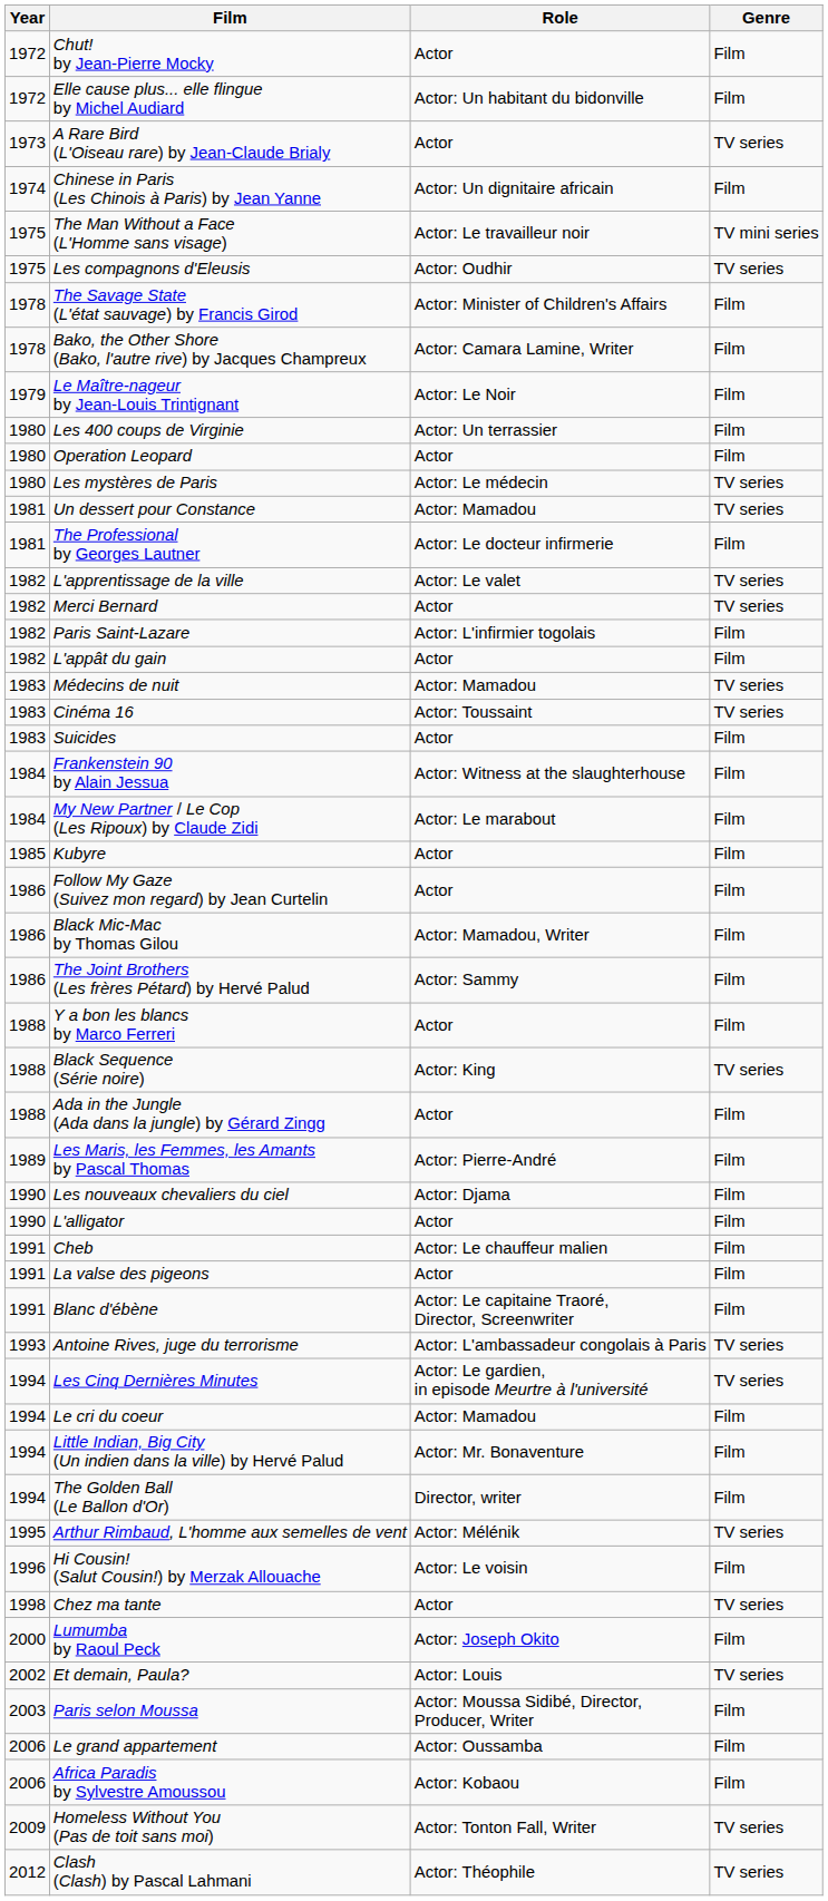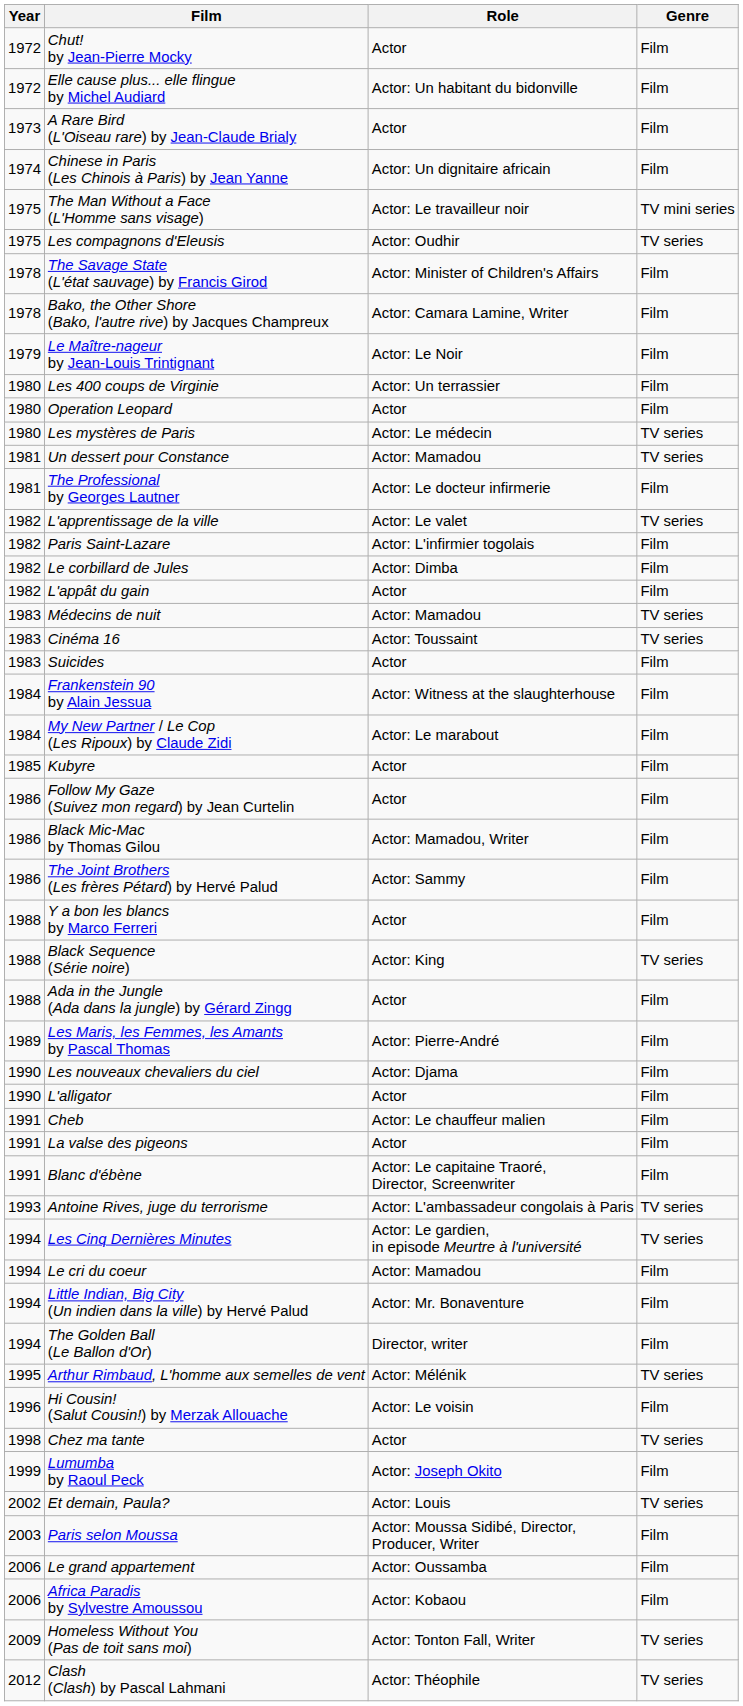A Rare Bird (L'Oiseau rare) by Jean-Claude Brialy | Genre: TV series -> Film
- row: 1982 | Merci Bernard | Actor | TV series
+ row: 1982 | Le corbillard de Jules | Actor: Dimba | Film
Lumumba by Raoul Peck | Year: 2000 -> 1999
